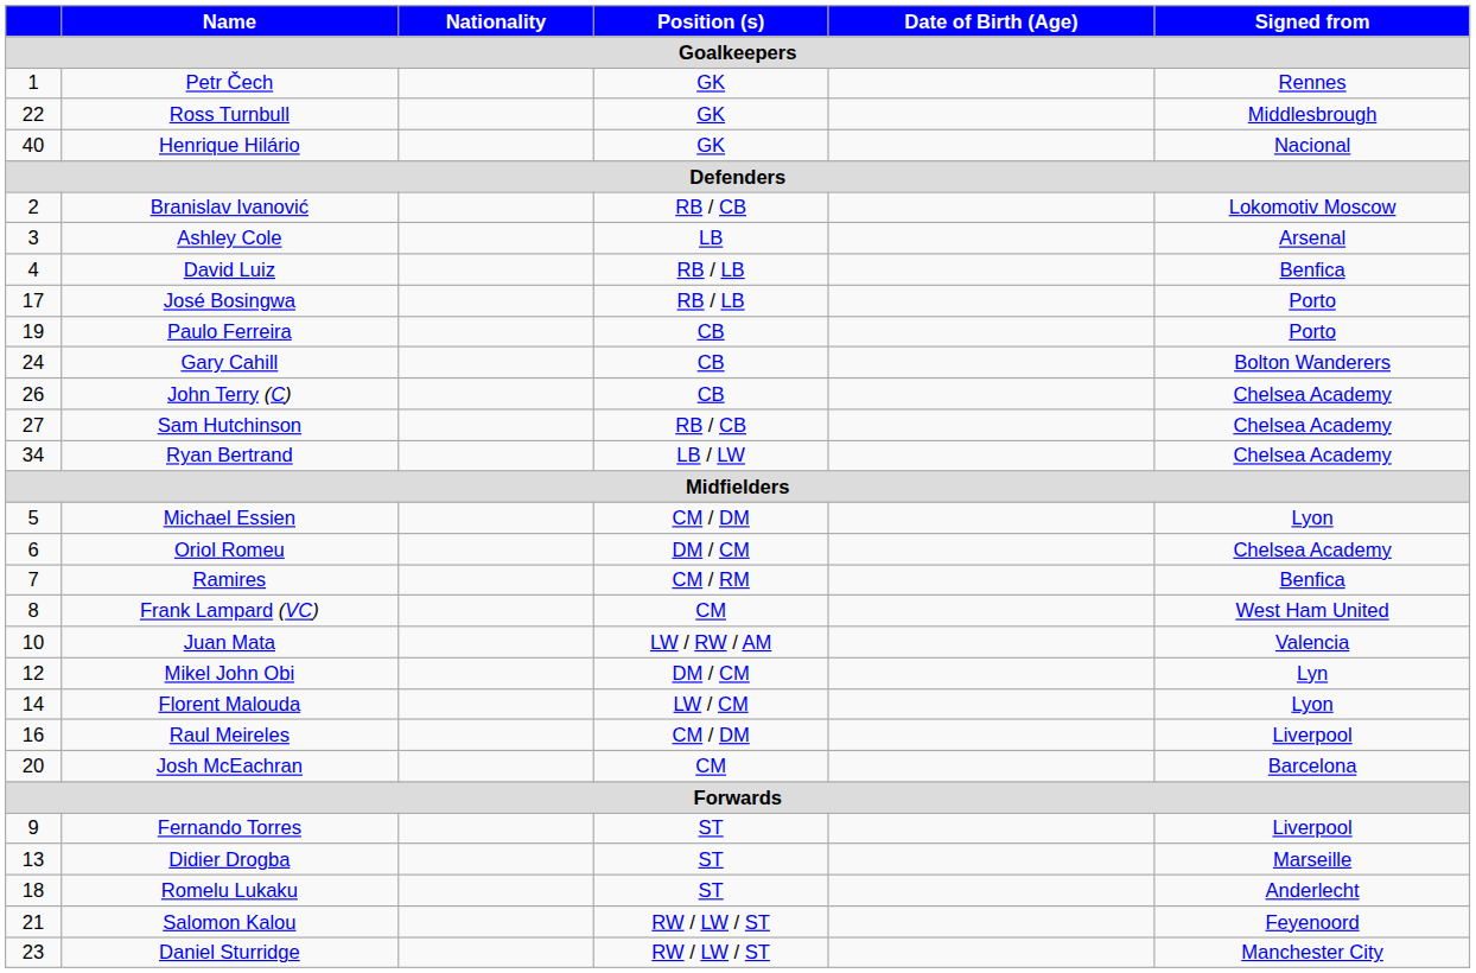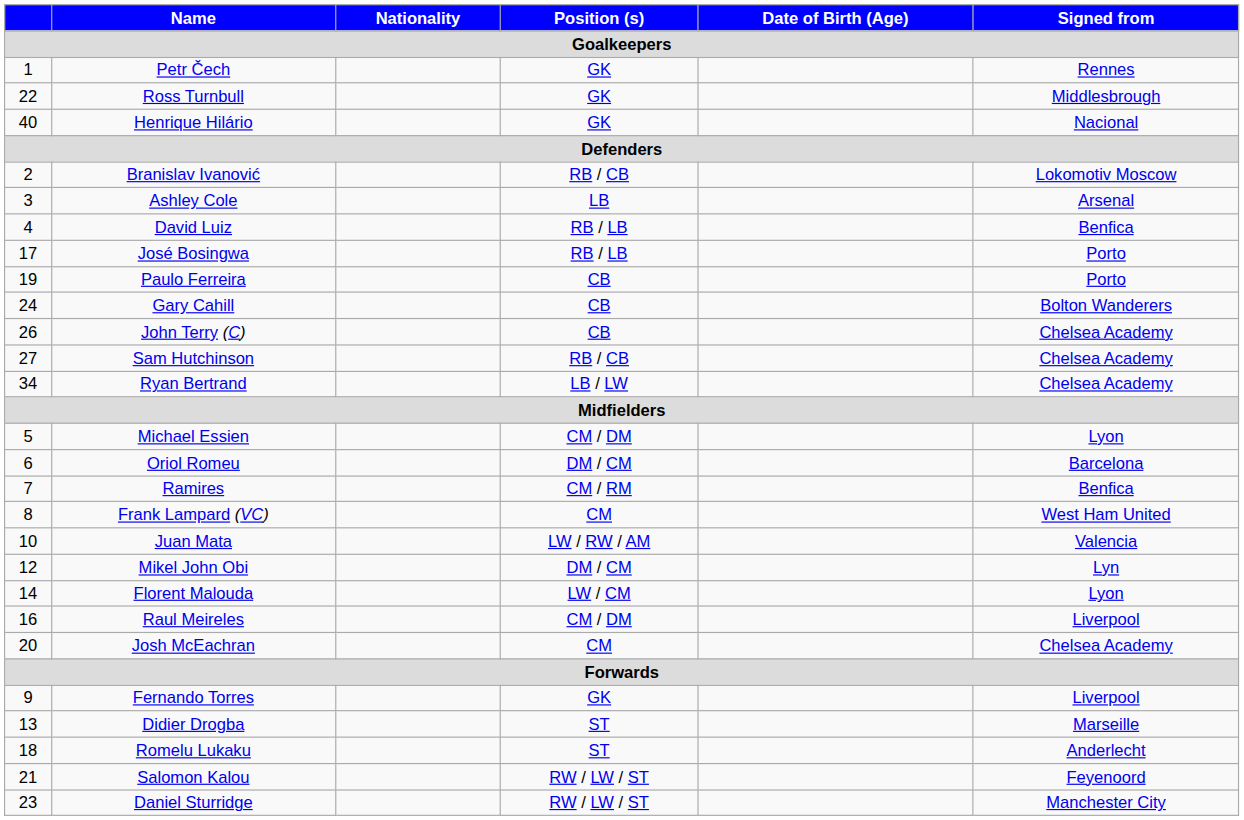Oriol Romeu | Signed from: Chelsea Academy -> Barcelona
Josh McEachran | Signed from: Barcelona -> Chelsea Academy
Fernando Torres | Position (s): ST -> GK
